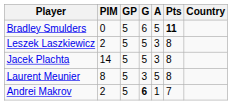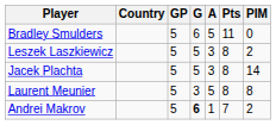columns swapped: Country <-> PIM
Bradley Smulders | Pts: bold -> normal
